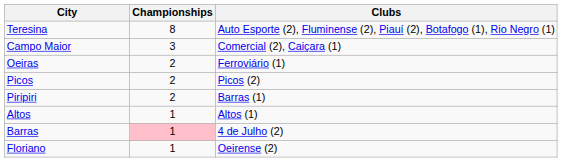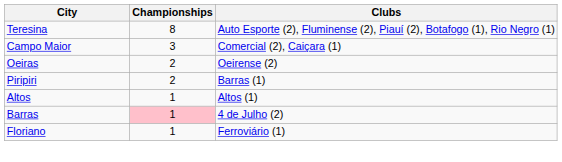Oeiras | Clubs: Ferroviário (1) -> Oeirense (2)
- row: Picos | 2 | Picos (2)
Floriano | Clubs: Oeirense (2) -> Ferroviário (1)
